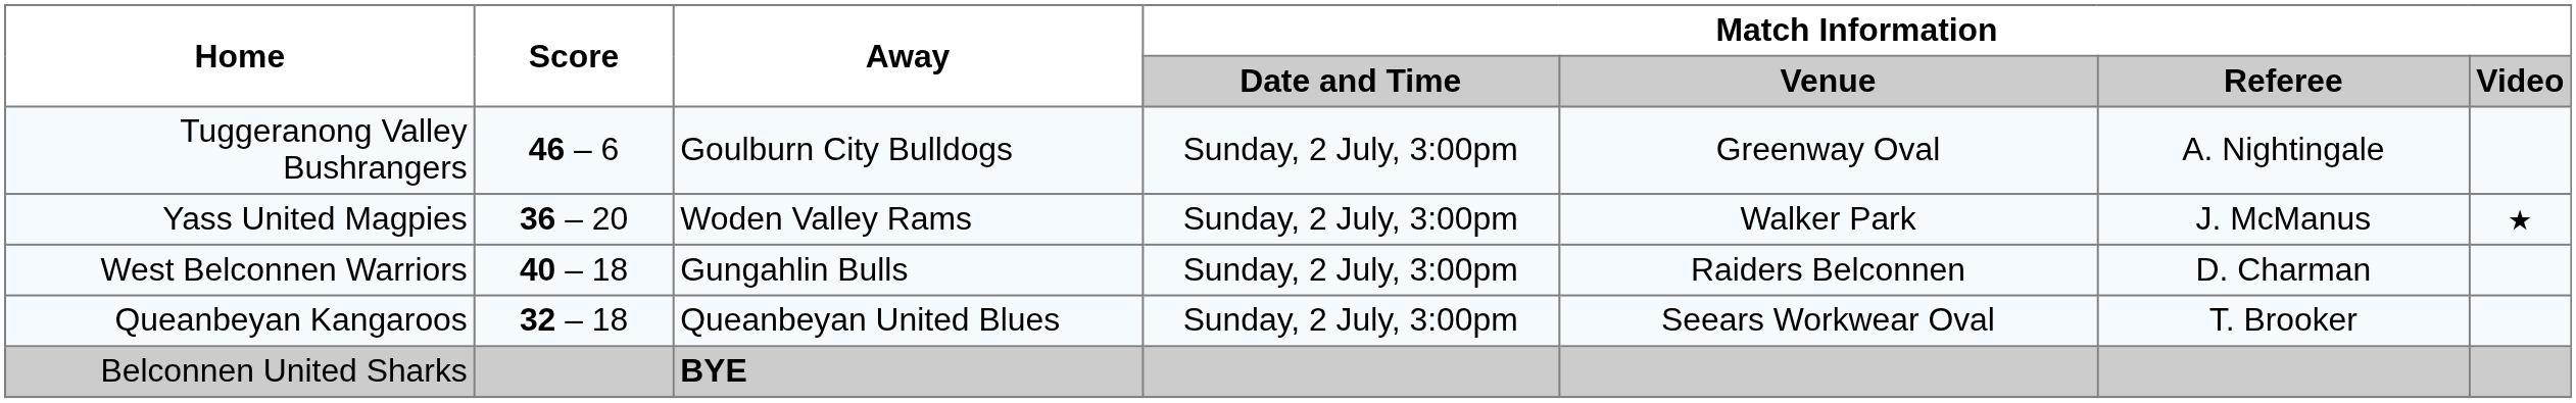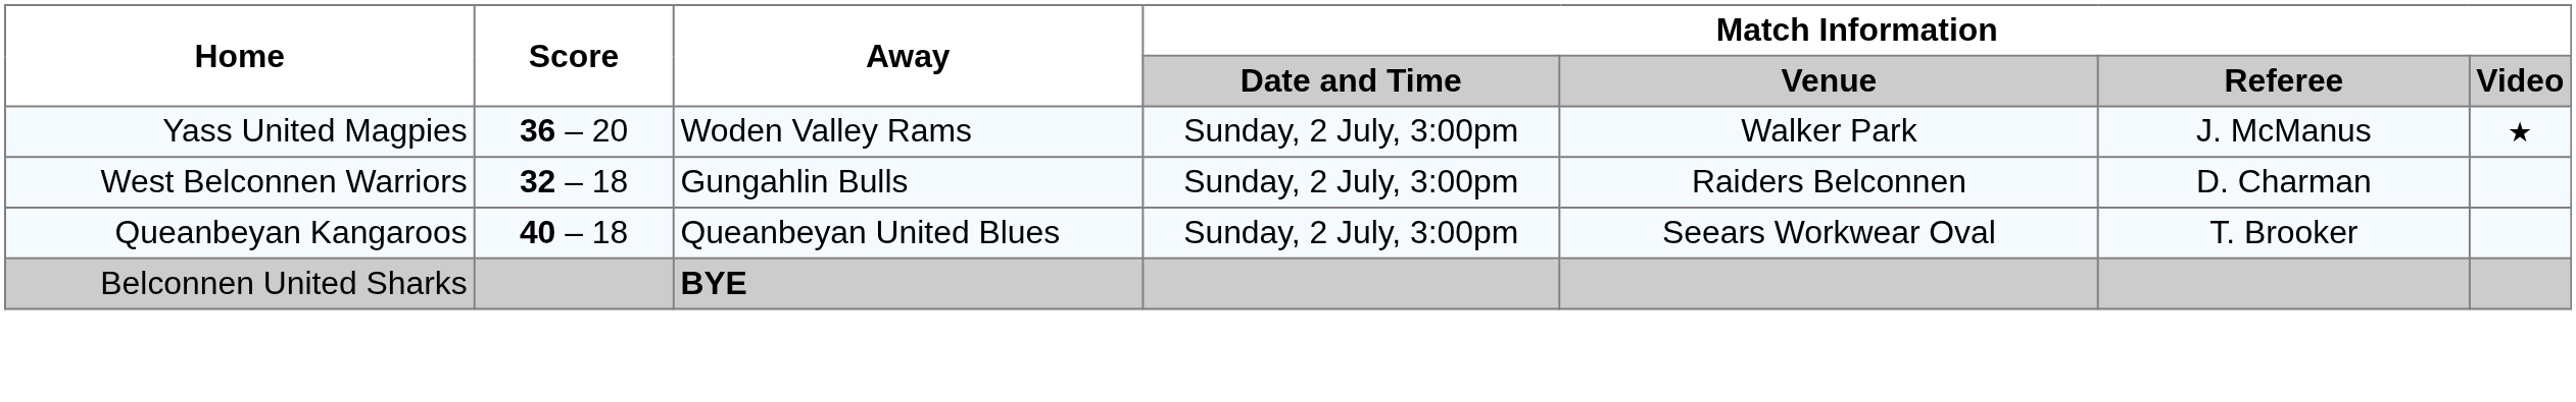- row: Tuggeranong Valley Bushrangers | 46 – 6 | Goulburn City Bulldogs | Sunday, 2 July, 3:00pm | Greenway Oval | A. Nightingale
West Belconnen Warriors | Score: 40 – 18 -> 32 – 18
Queanbeyan Kangaroos | Score: 32 – 18 -> 40 – 18
